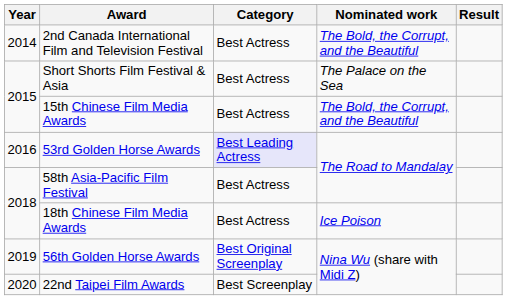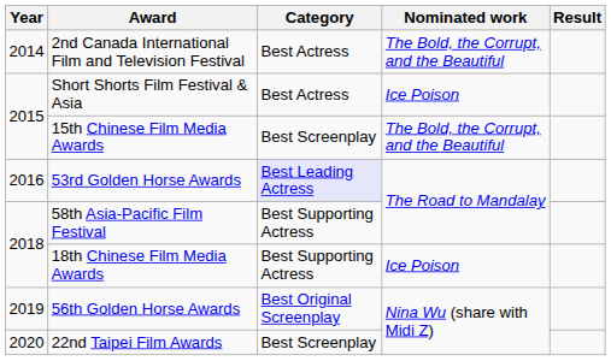Short Shorts Film Festival & Asia | Nominated work: The Palace on the Sea -> Ice Poison
15th Chinese Film Media Awards | Category: Best Actress -> Best Screenplay
58th Asia-Pacific Film Festival | Category: Best Actress -> Best Supporting Actress
18th Chinese Film Media Awards | Category: Best Actress -> Best Supporting Actress
